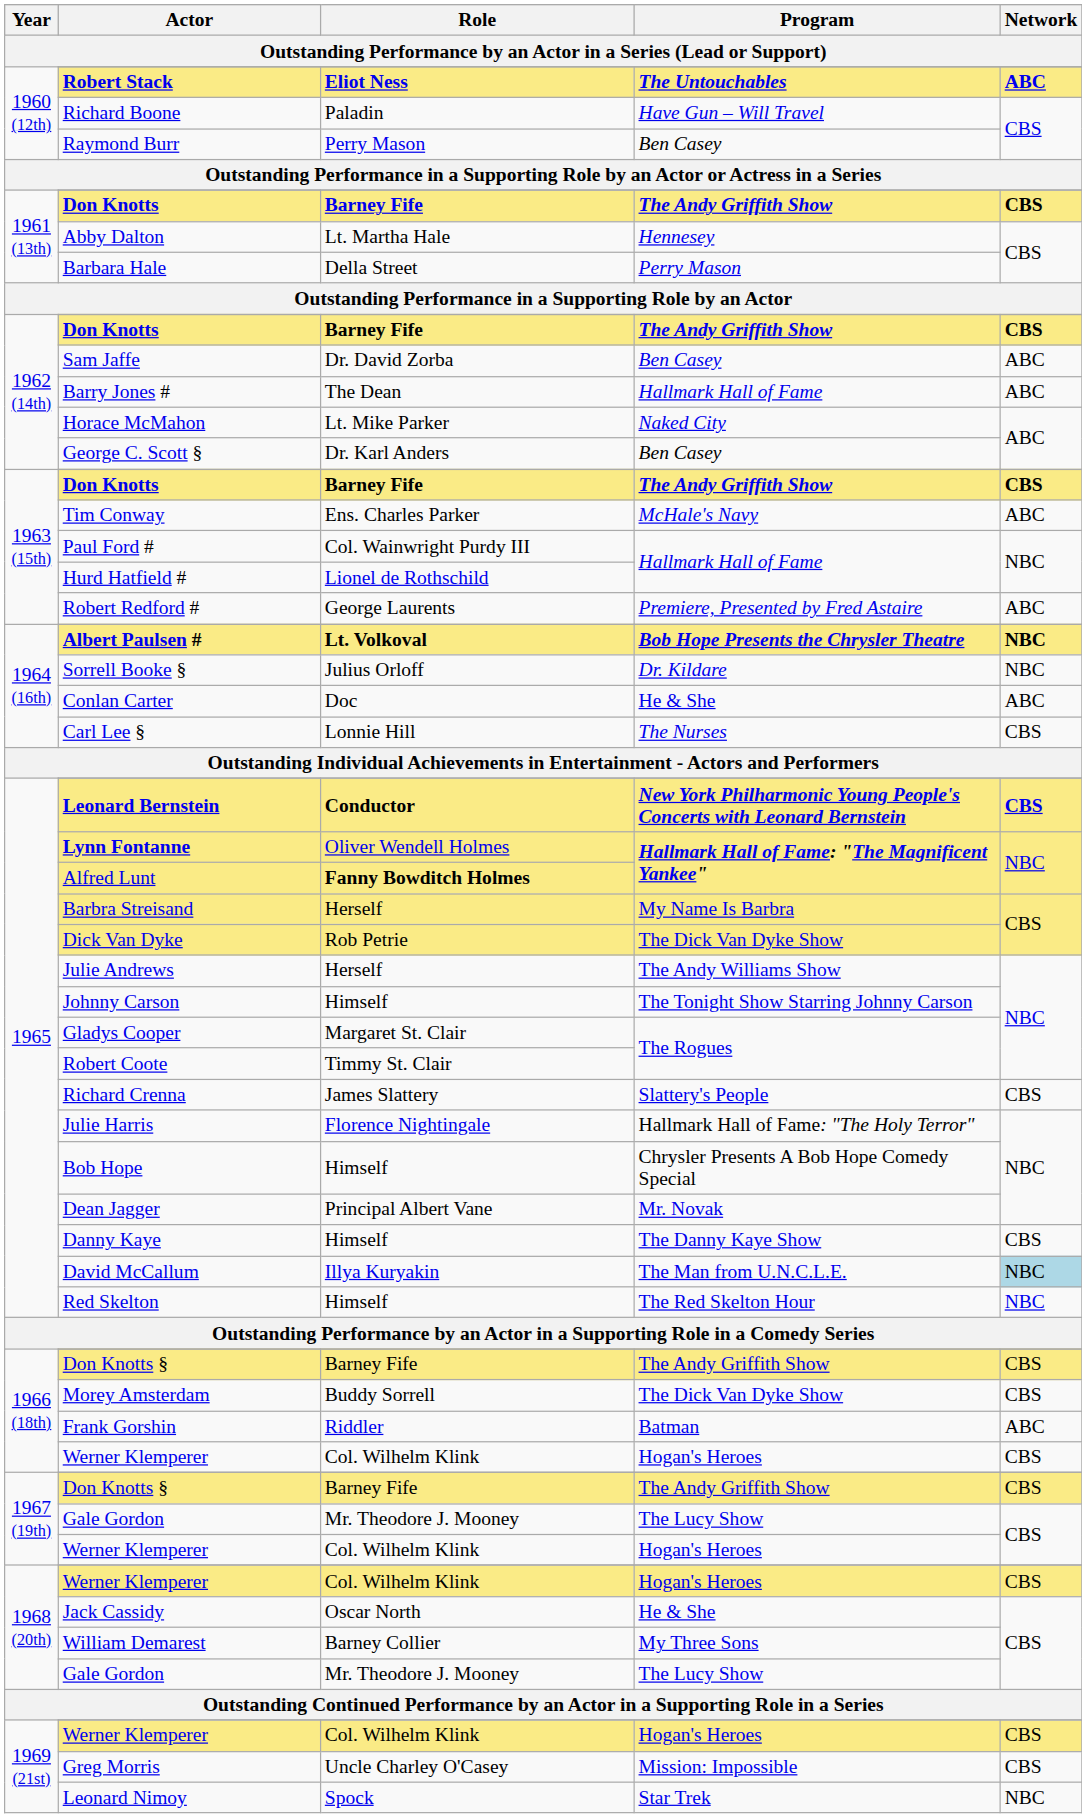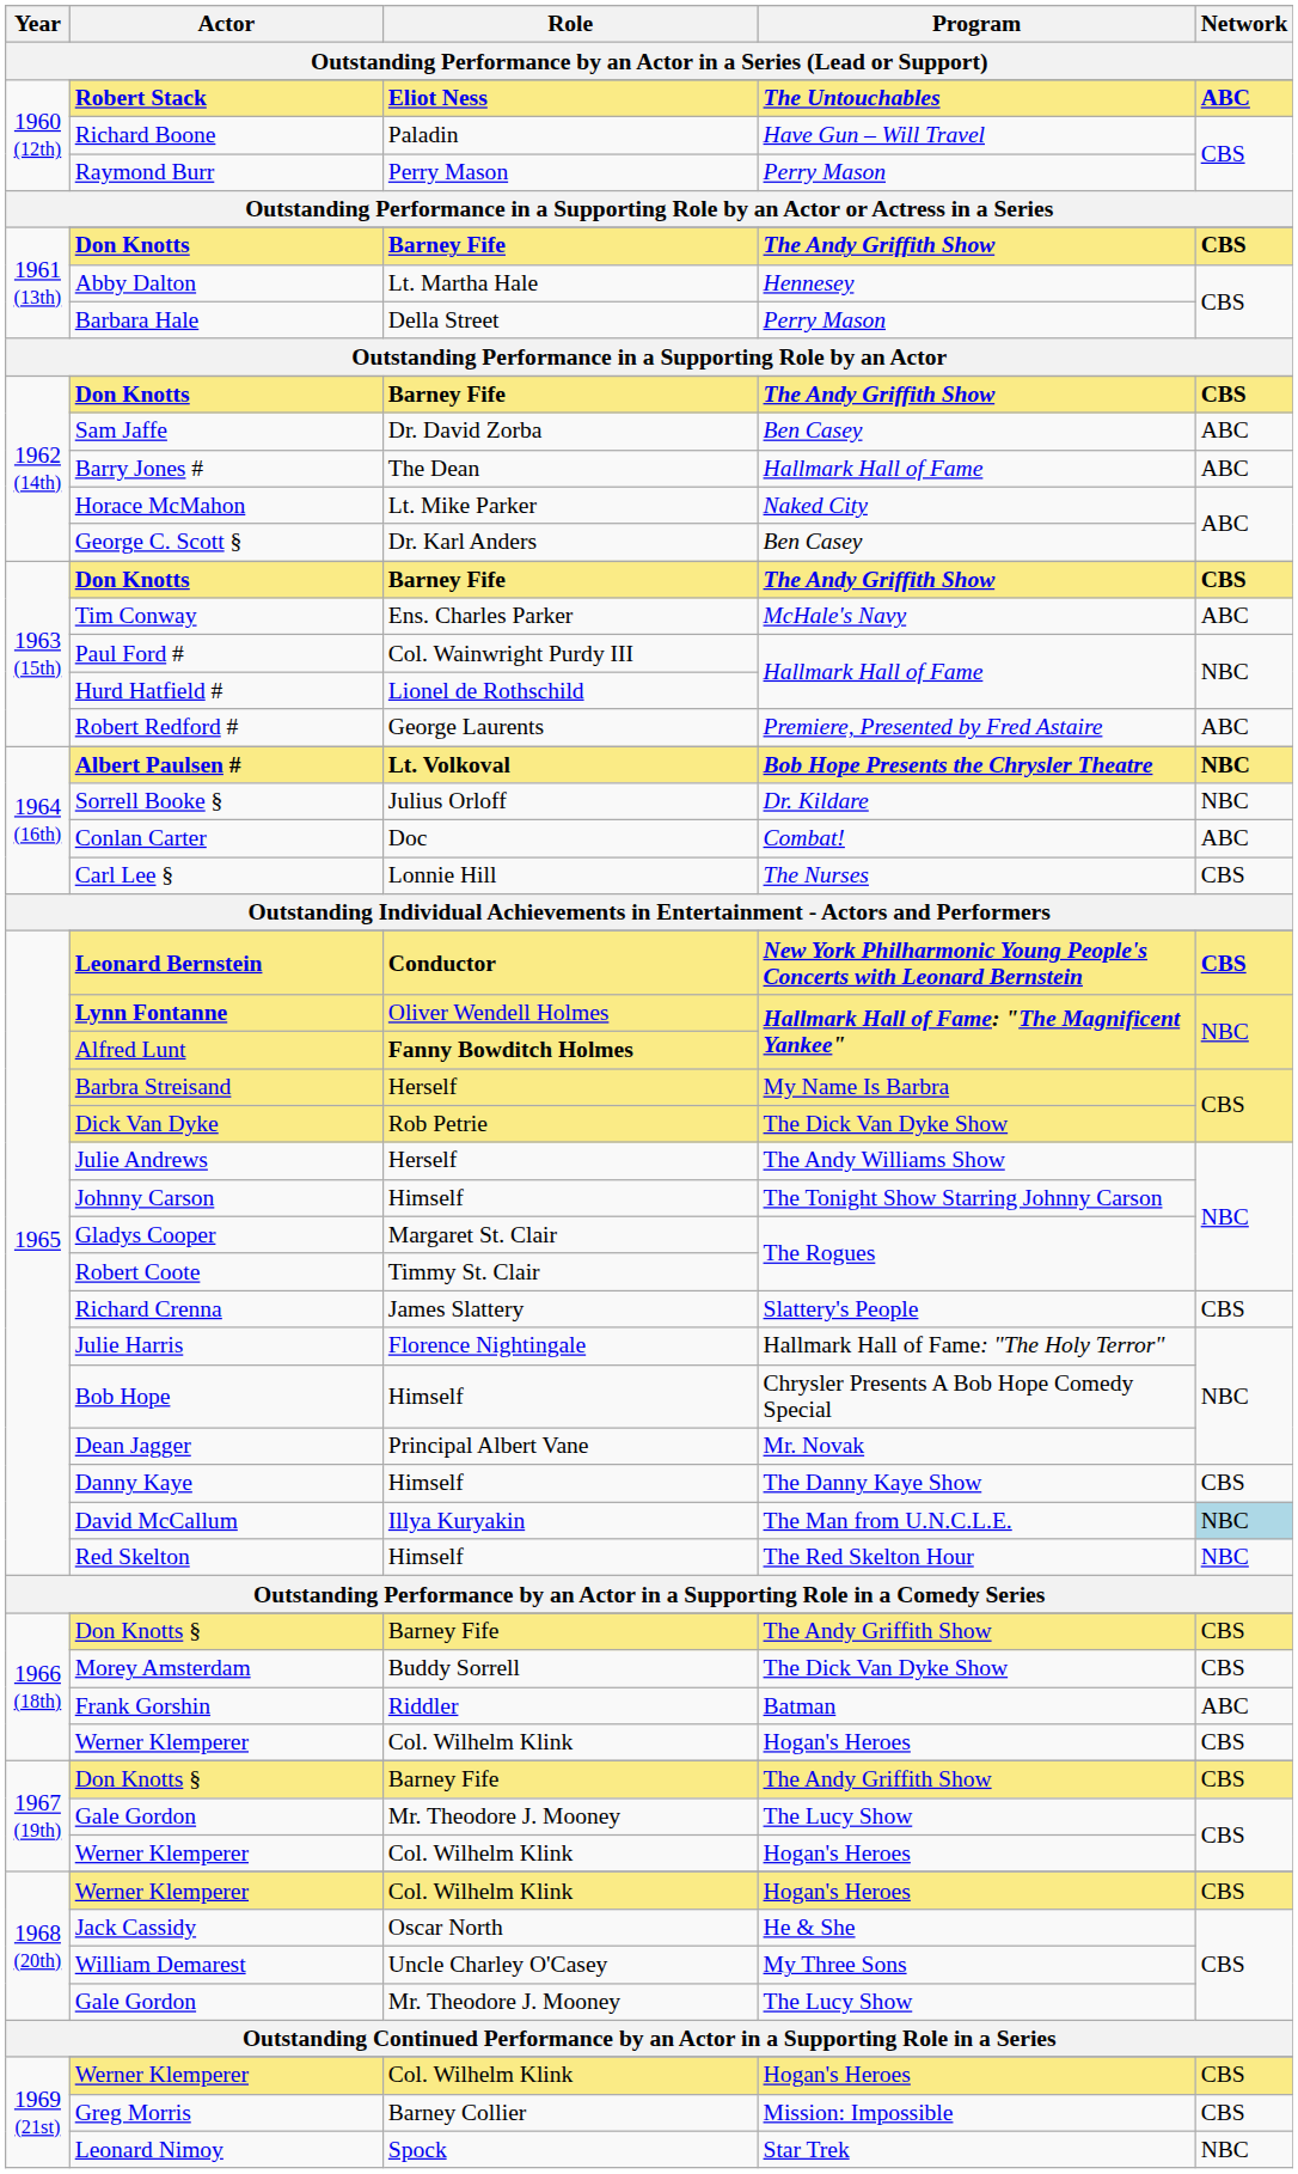Raymond Burr | Program: Ben Casey -> Perry Mason
Conlan Carter | Program: He & She -> Combat!
William Demarest | Role: Barney Collier -> Uncle Charley O'Casey
Greg Morris | Role: Uncle Charley O'Casey -> Barney Collier
